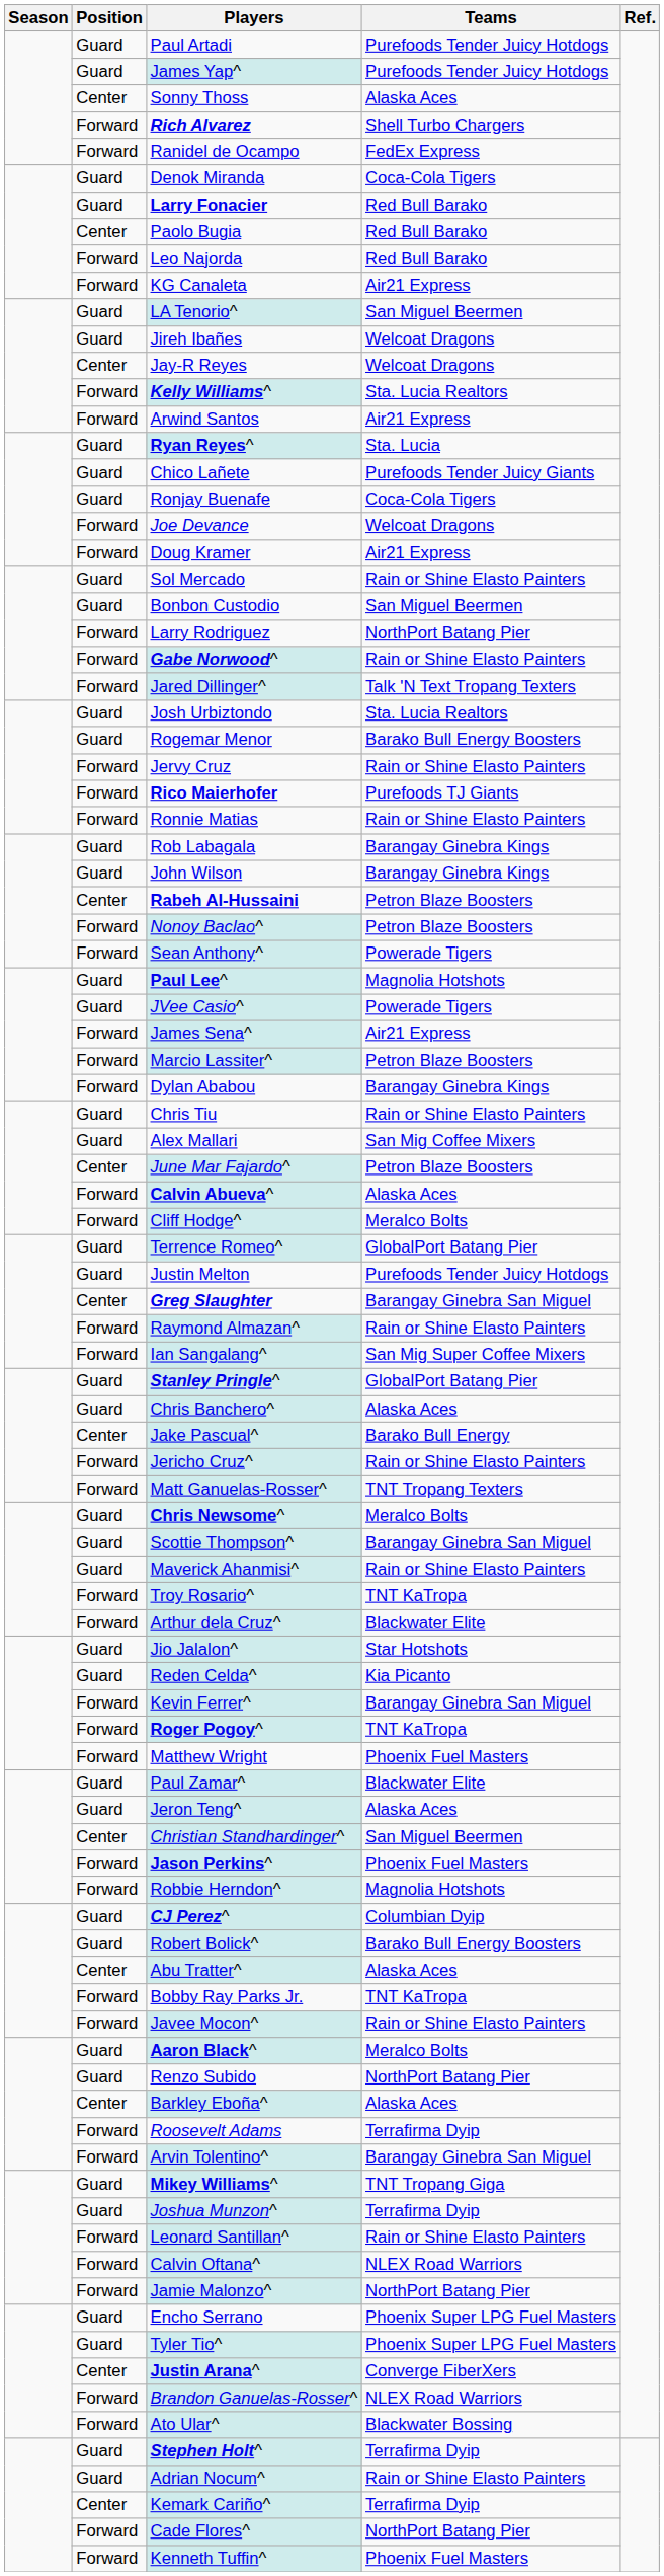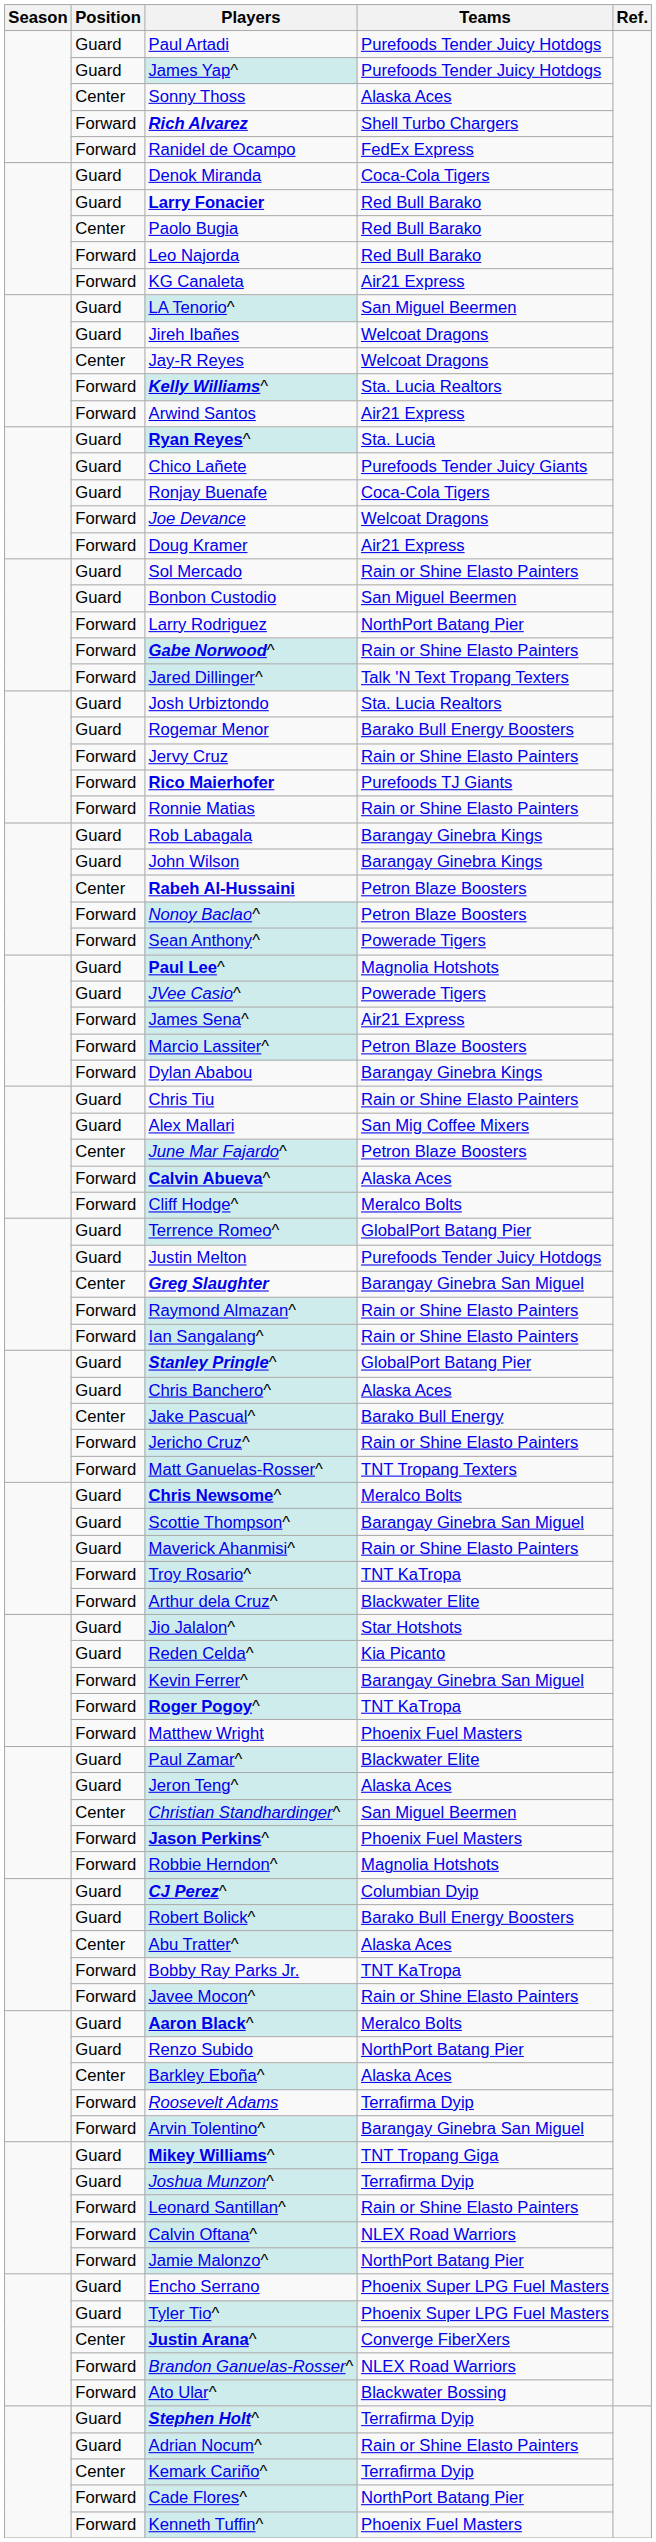Ian Sangalang^ | Teams: San Mig Super Coffee Mixers -> Rain or Shine Elasto Painters
